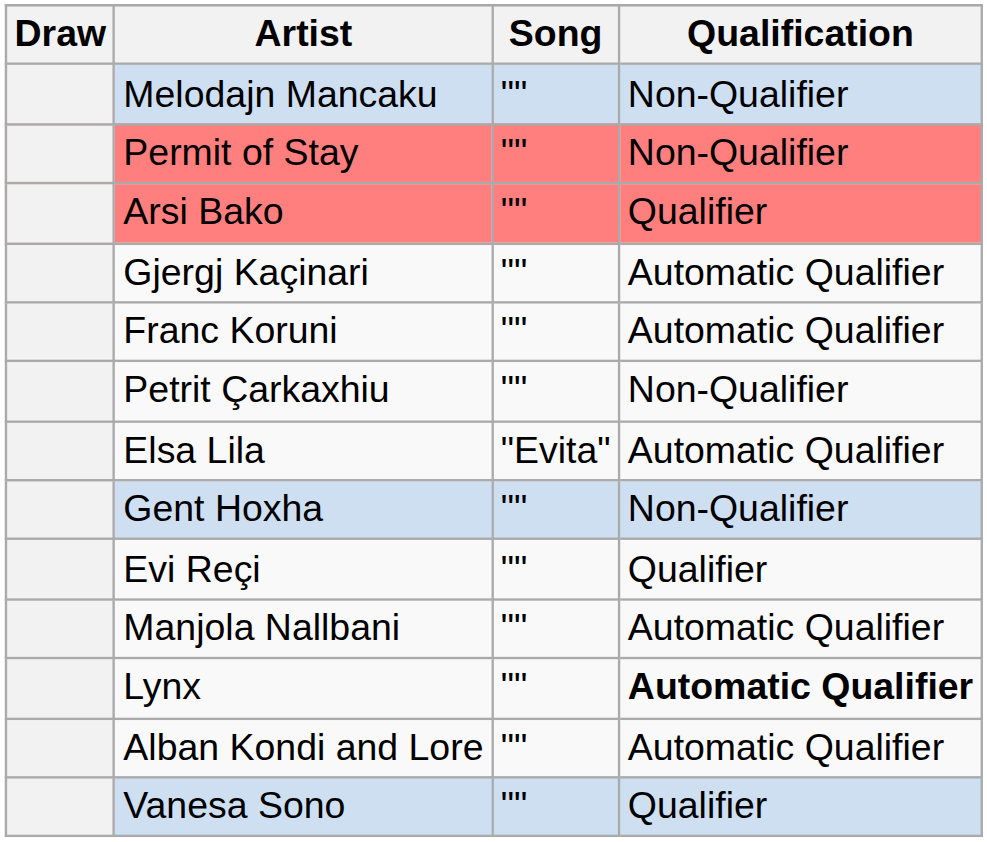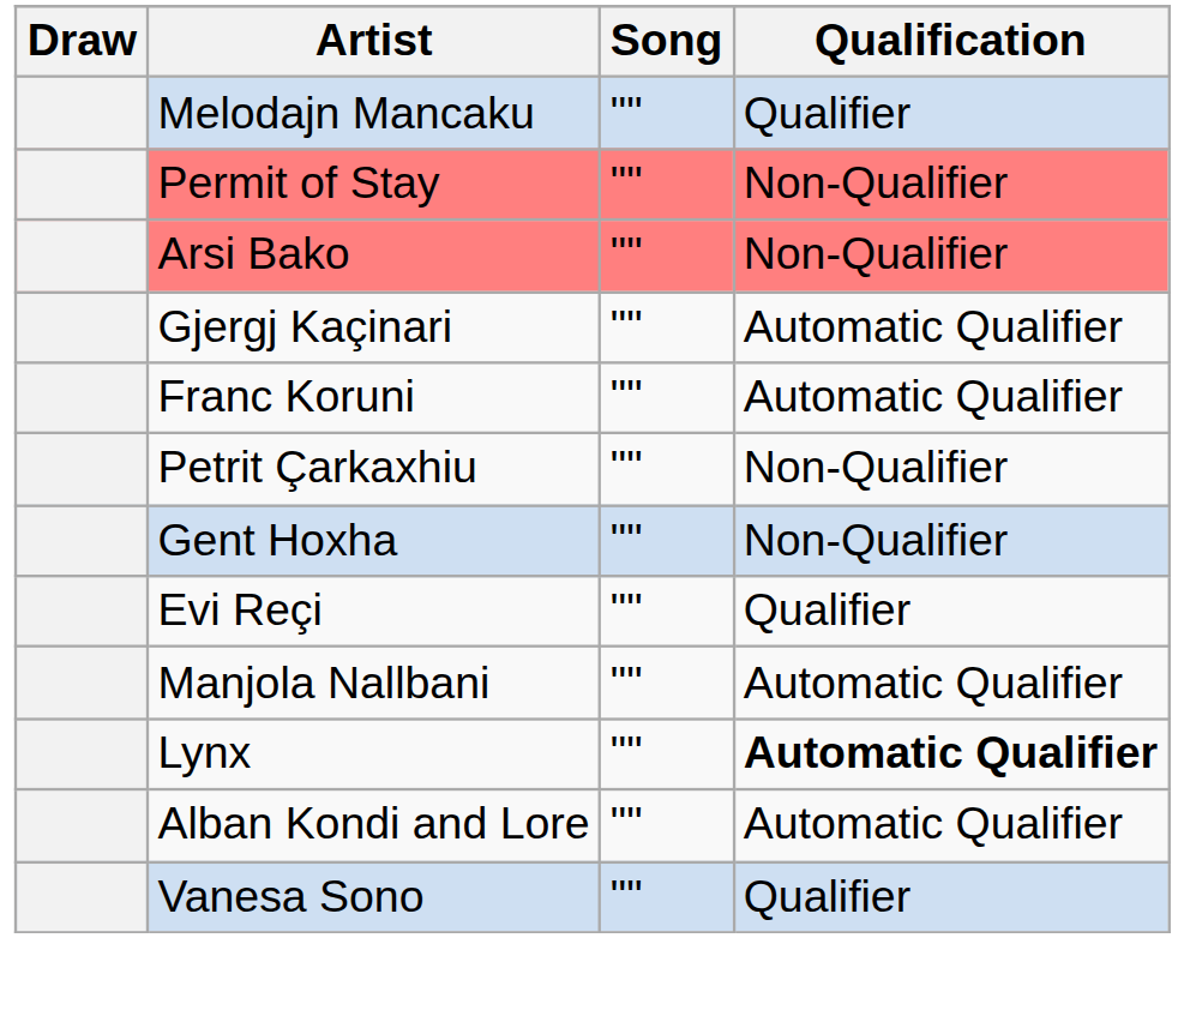Melodajn Mancaku | Qualification: Non-Qualifier -> Qualifier
Arsi Bako | Qualification: Qualifier -> Non-Qualifier
- row: Elsa Lila | "Evita" | Automatic Qualifier
